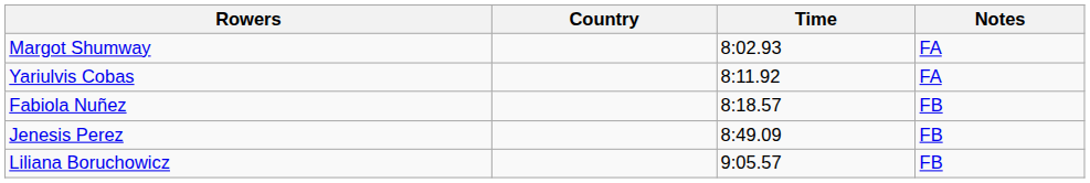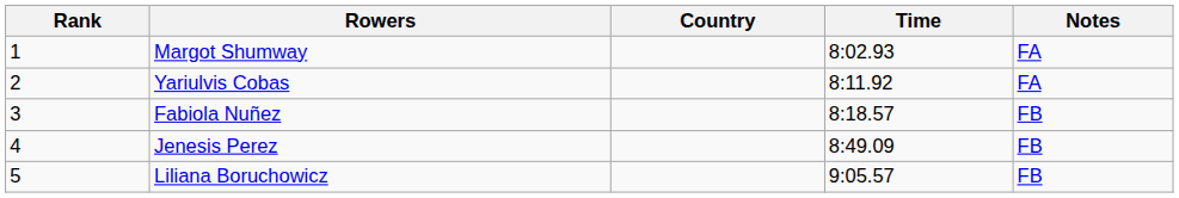+ column: Rank | 1 | 2 | 3 | 4 | 5
